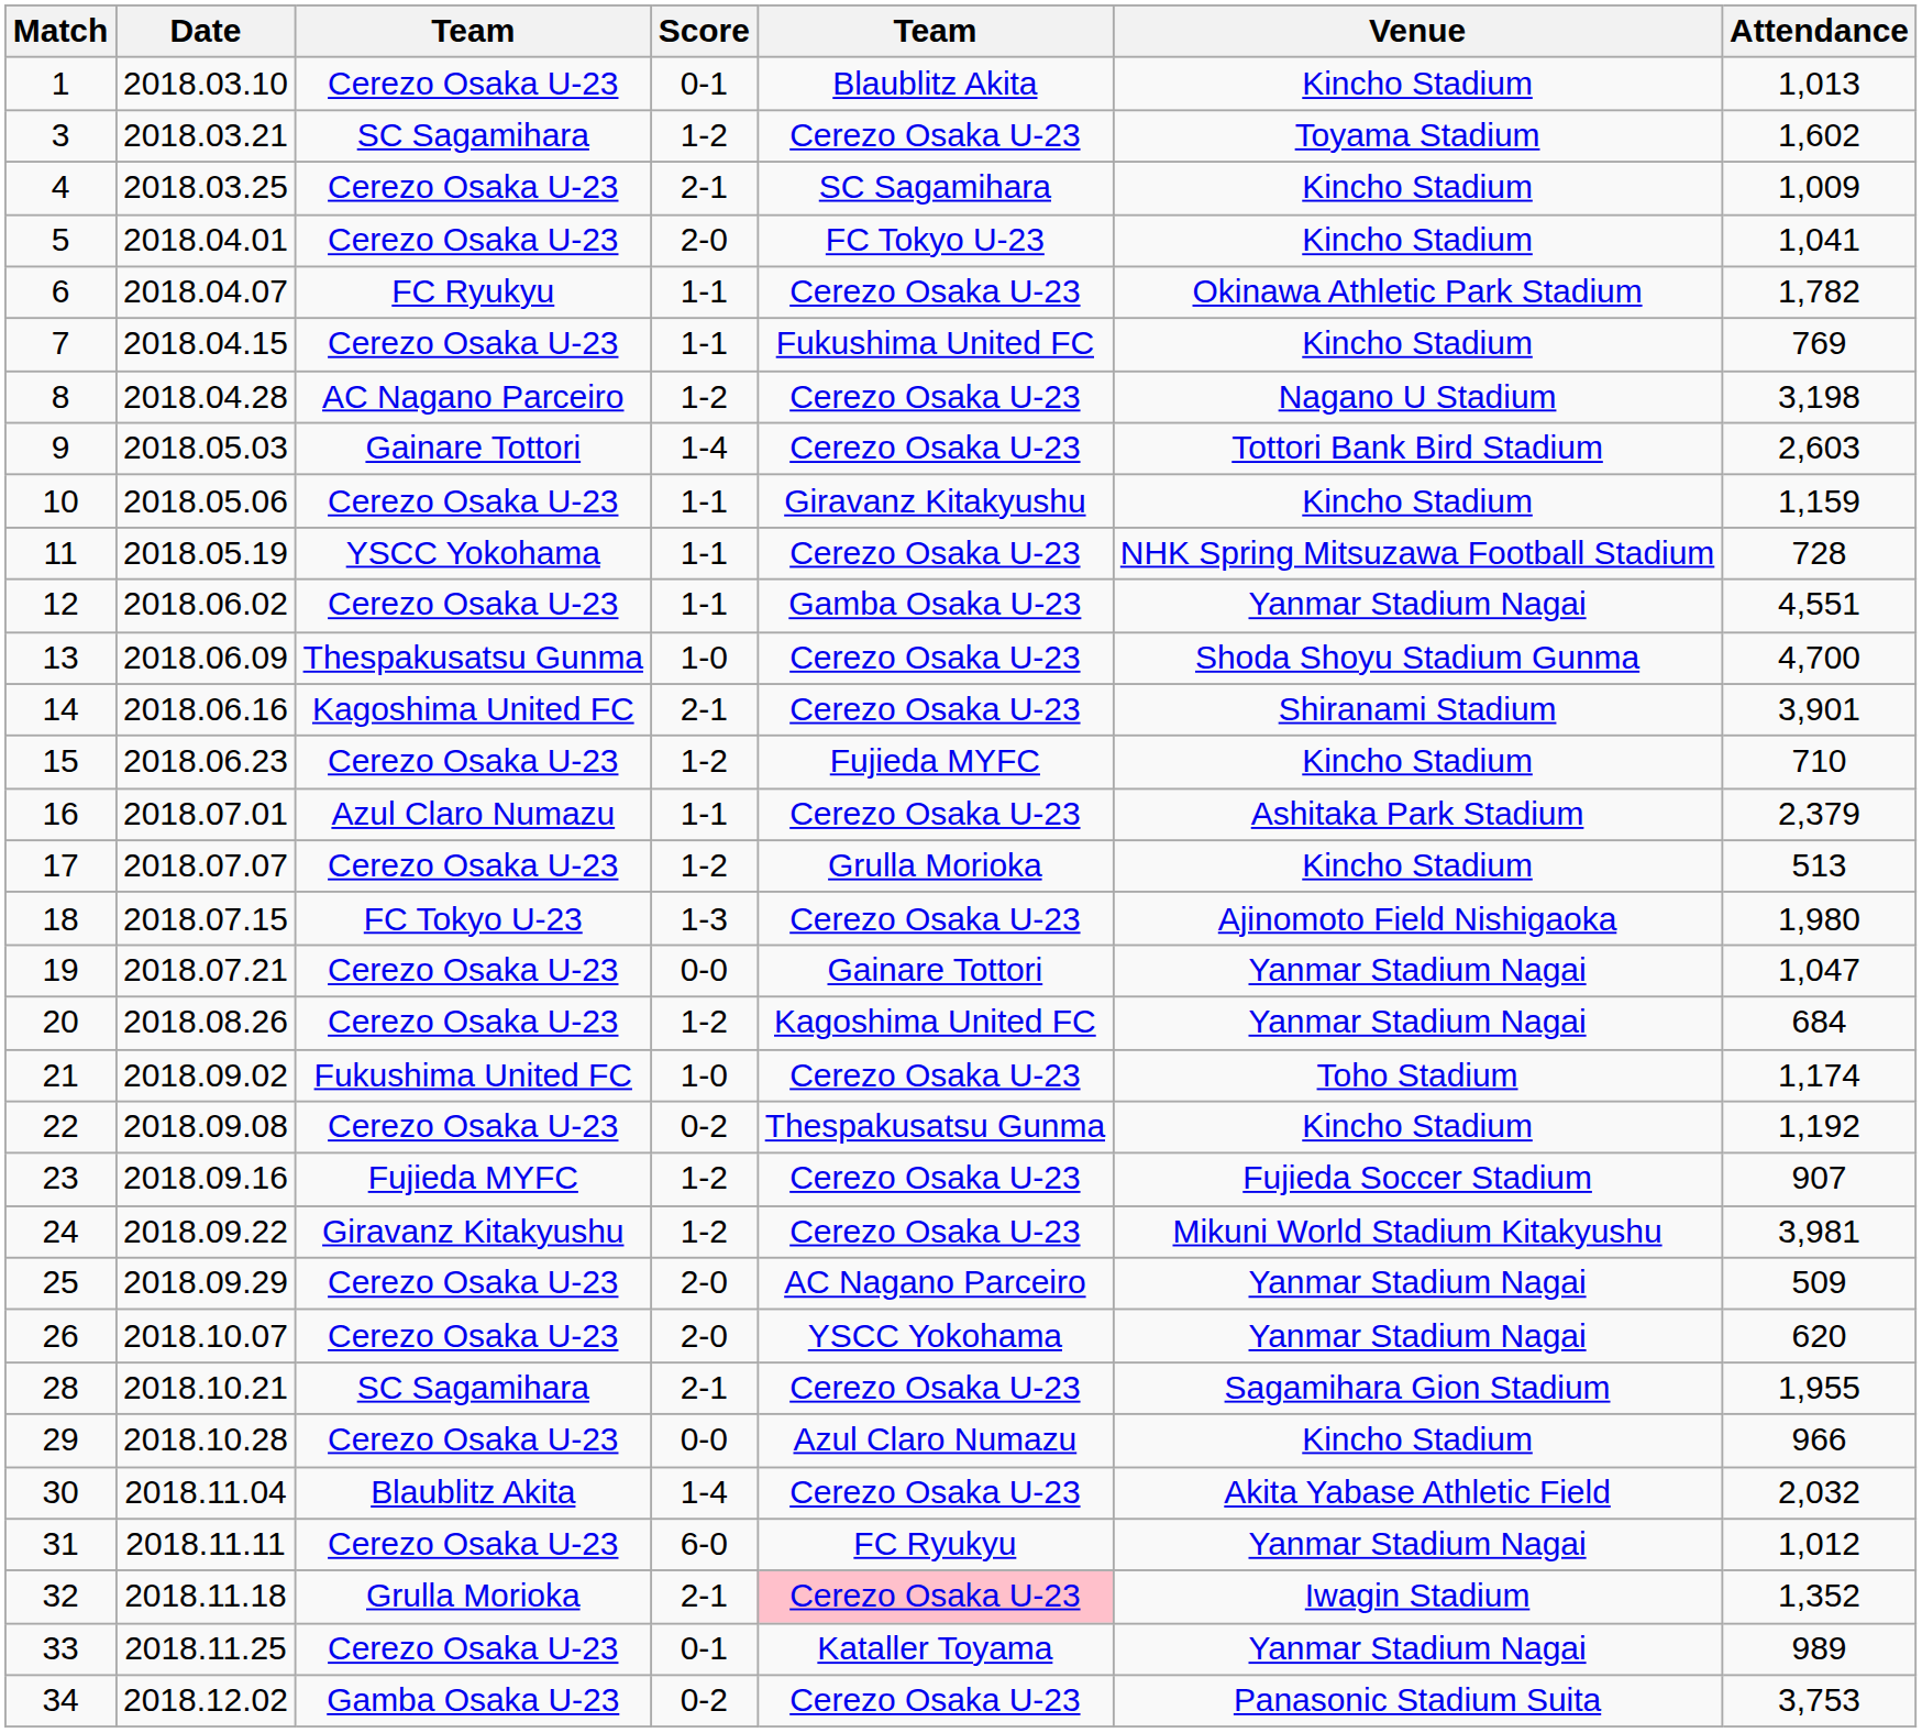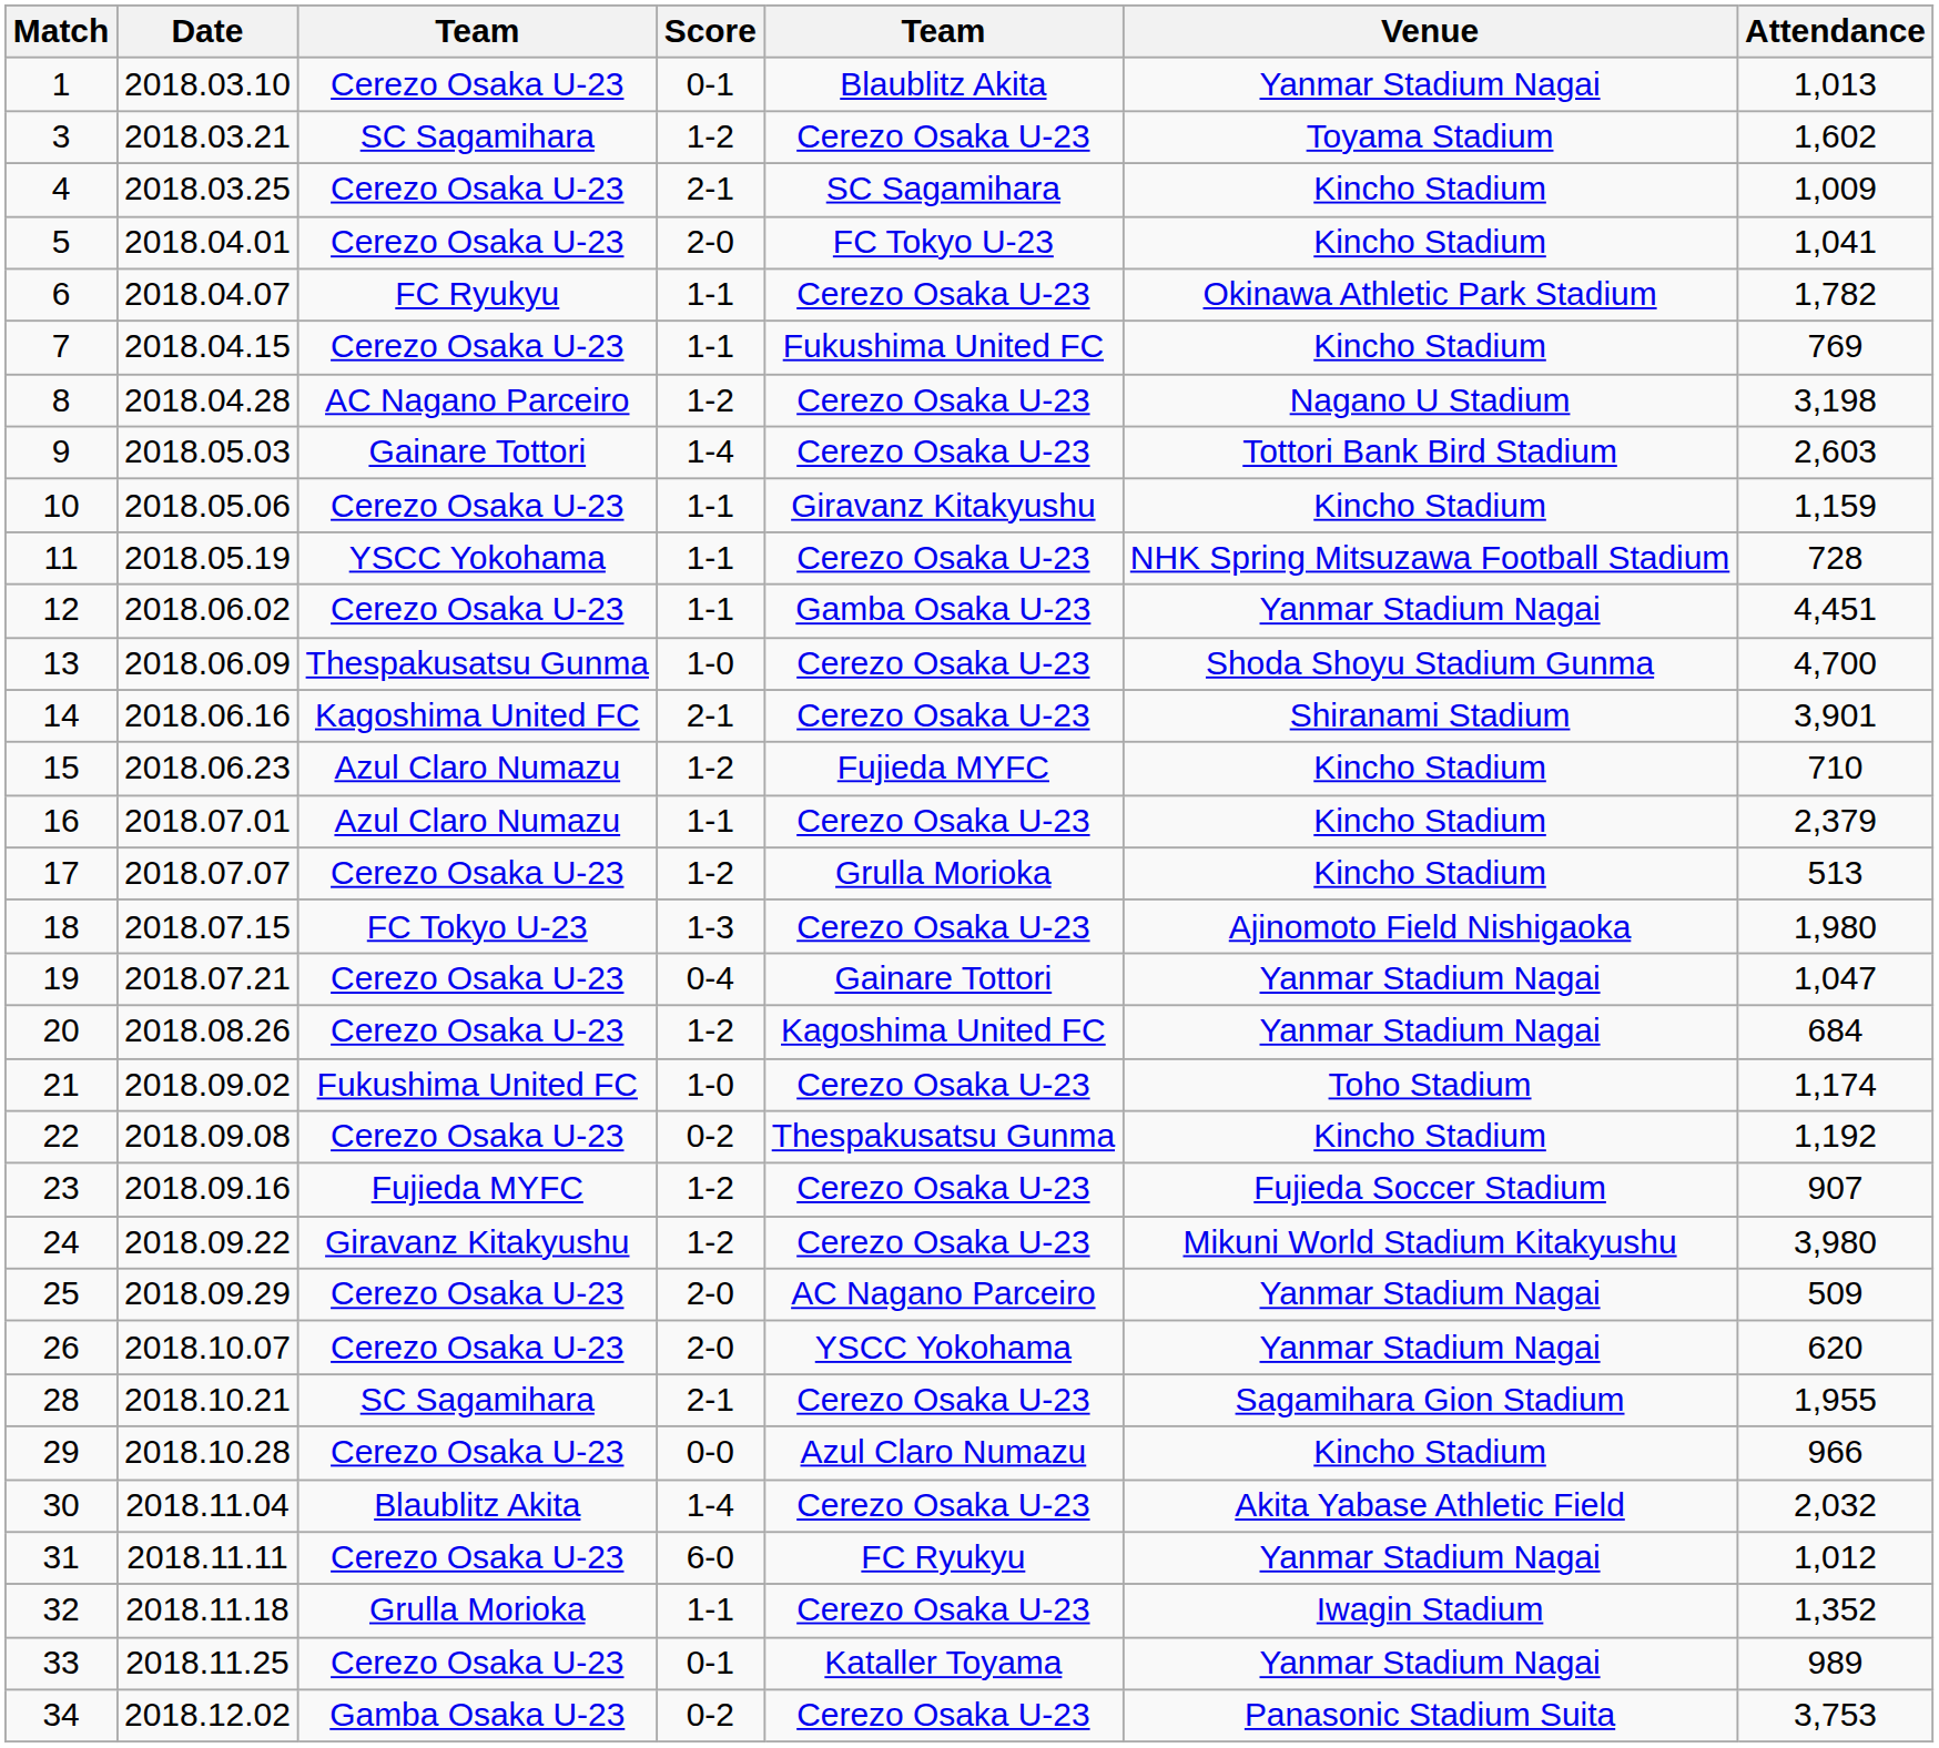1 | Venue: Kincho Stadium -> Yanmar Stadium Nagai
12 | Attendance: 4,551 -> 4,451
15 | column 3: Cerezo Osaka U-23 -> Azul Claro Numazu
16 | Venue: Ashitaka Park Stadium -> Kincho Stadium
19 | Score: 0-0 -> 0-4
24 | Attendance: 3,981 -> 3,980
32 | Score: 2-1 -> 1-1
32 | column 5: pink background -> no background
